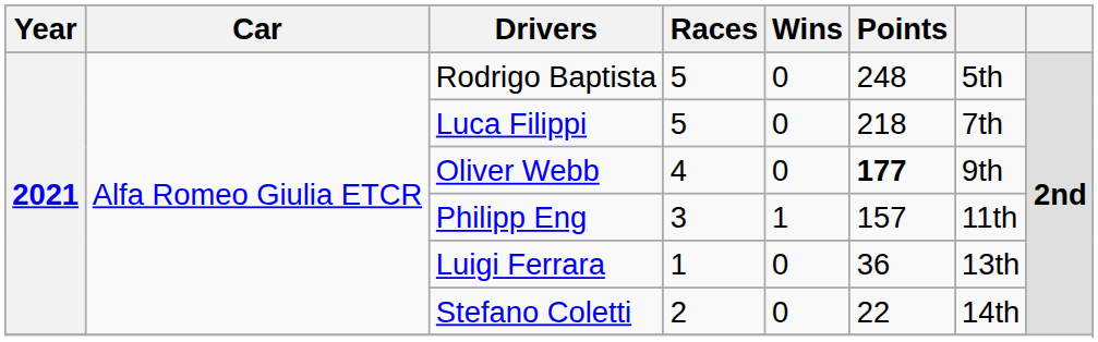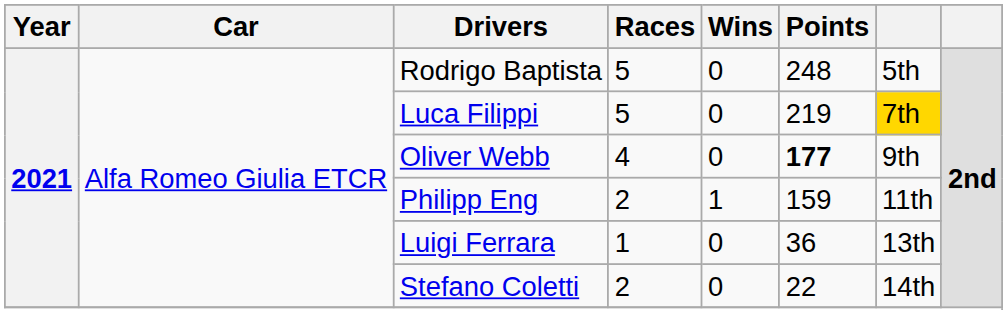Luca Filippi | Points: 218 -> 219
Luca Filippi | column 7: no background -> gold background
Philipp Eng | Races: 3 -> 2
Philipp Eng | Points: 157 -> 159
